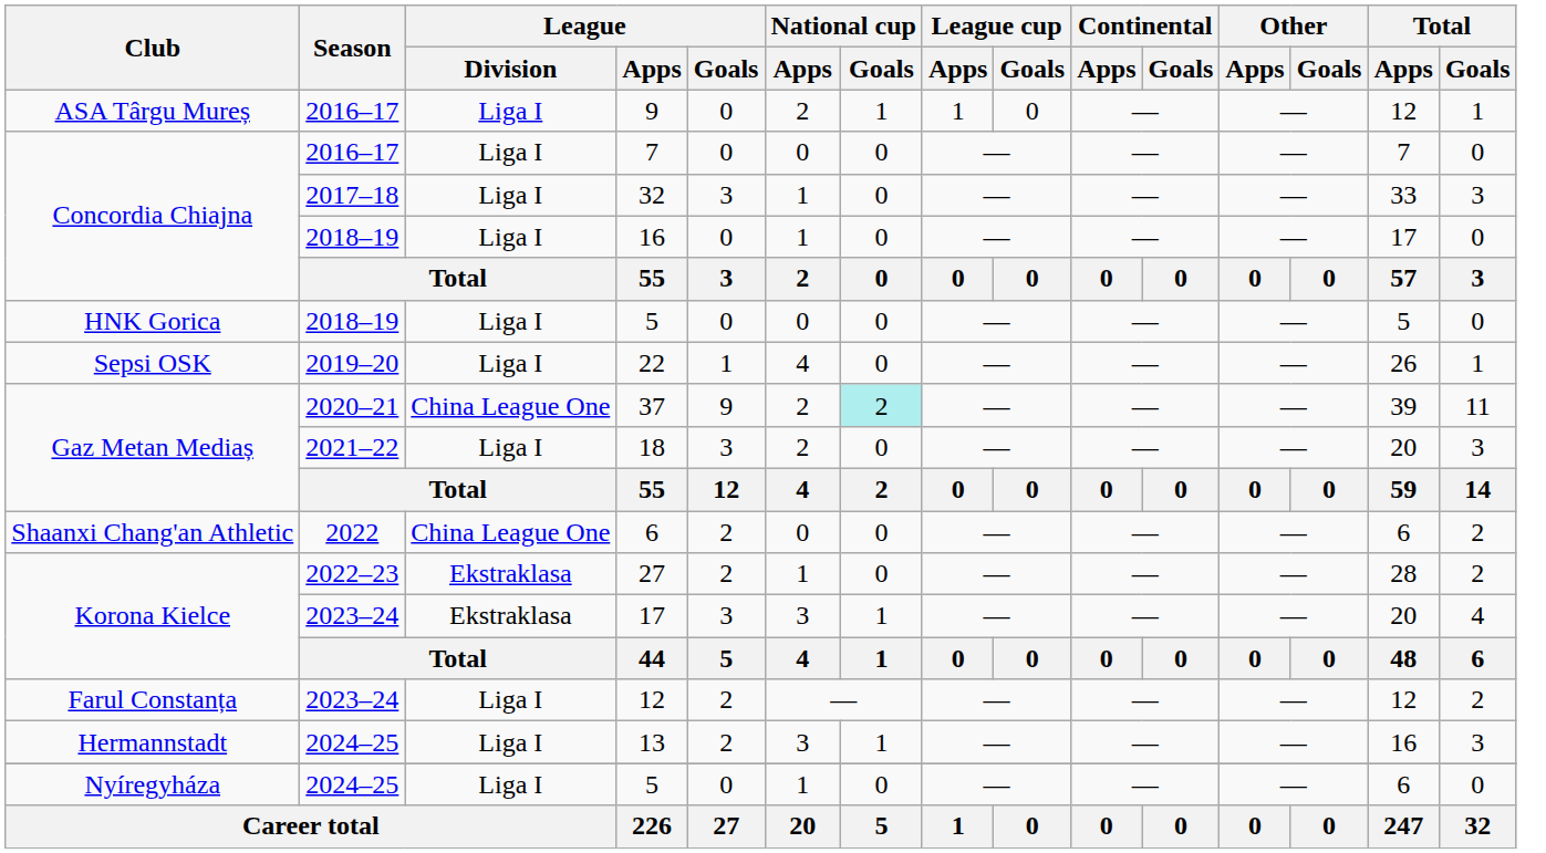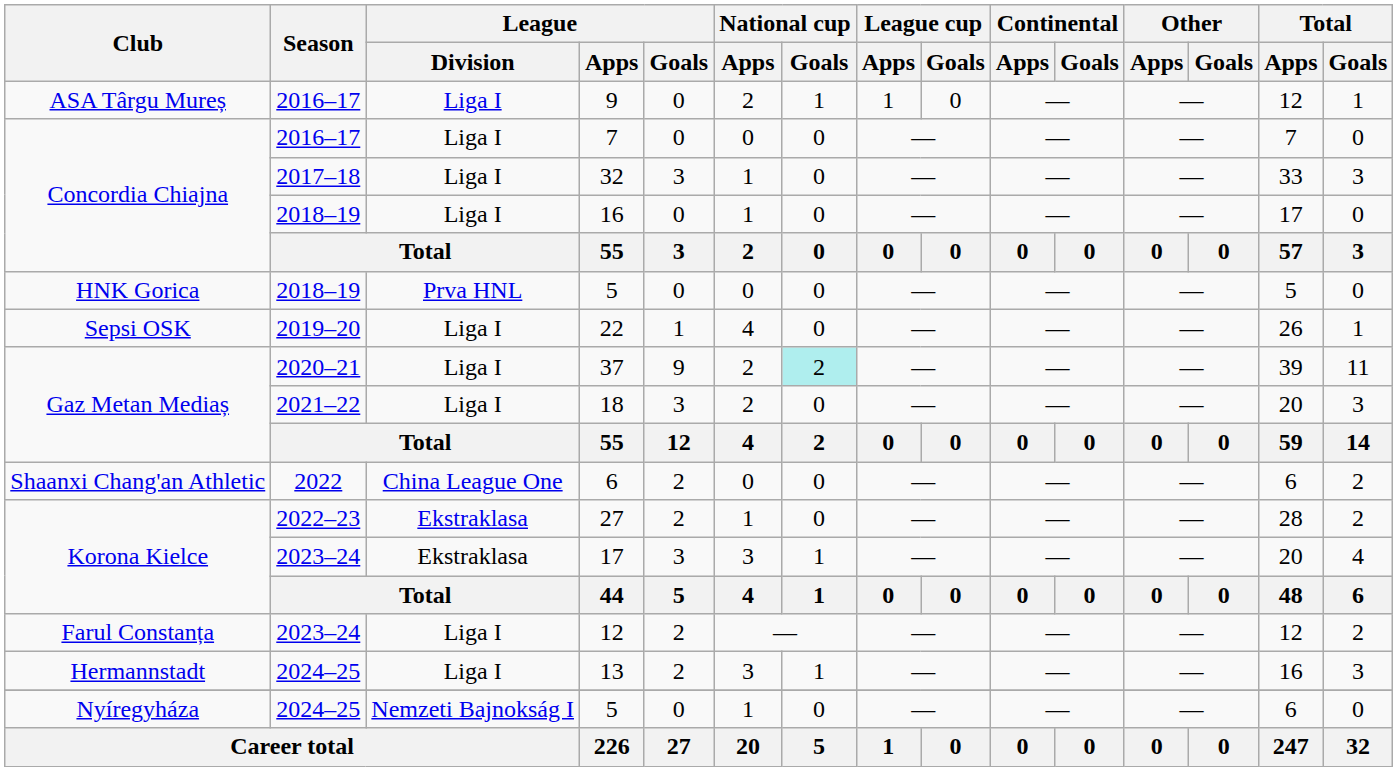HNK Gorica / 5 | League / Division: Liga I -> Prva HNL
37 | League / Division: China League One -> Liga I
Nyíregyháza / 5 | League / Division: Liga I -> Nemzeti Bajnokság I
